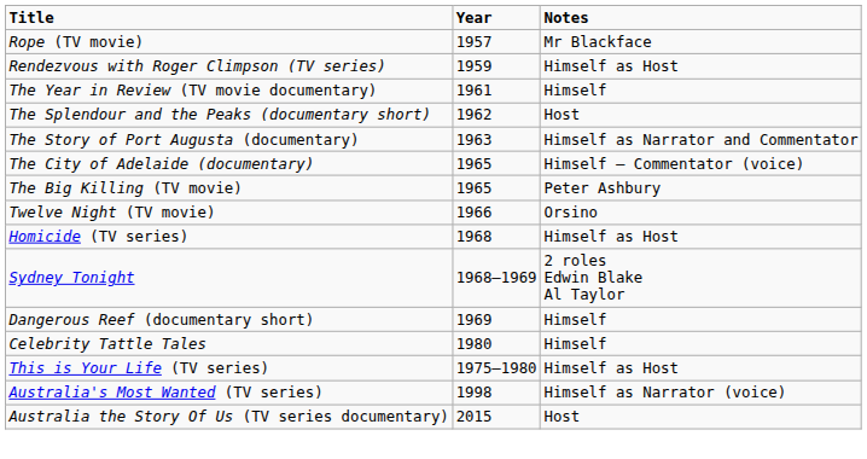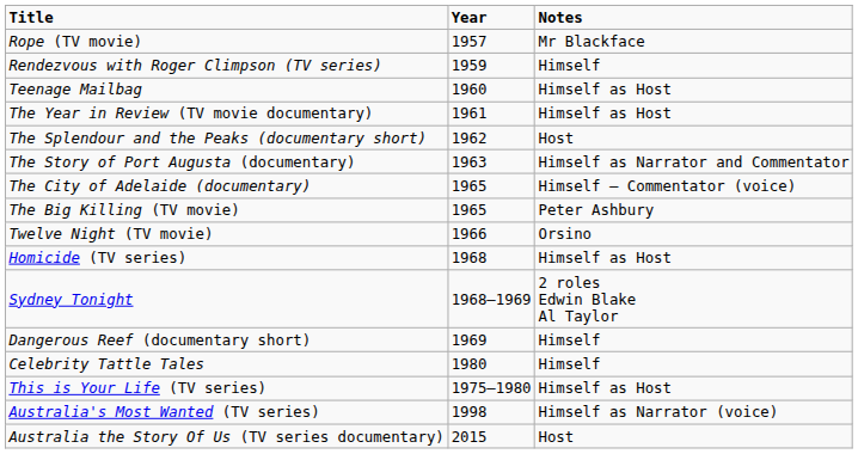Rendezvous with Roger Climpson (TV series) | Notes: Himself as Host -> Himself
+ row: Teenage Mailbag | 1960 | Himself as Host
The Year in Review (TV movie documentary) | Notes: Himself -> Himself as Host
